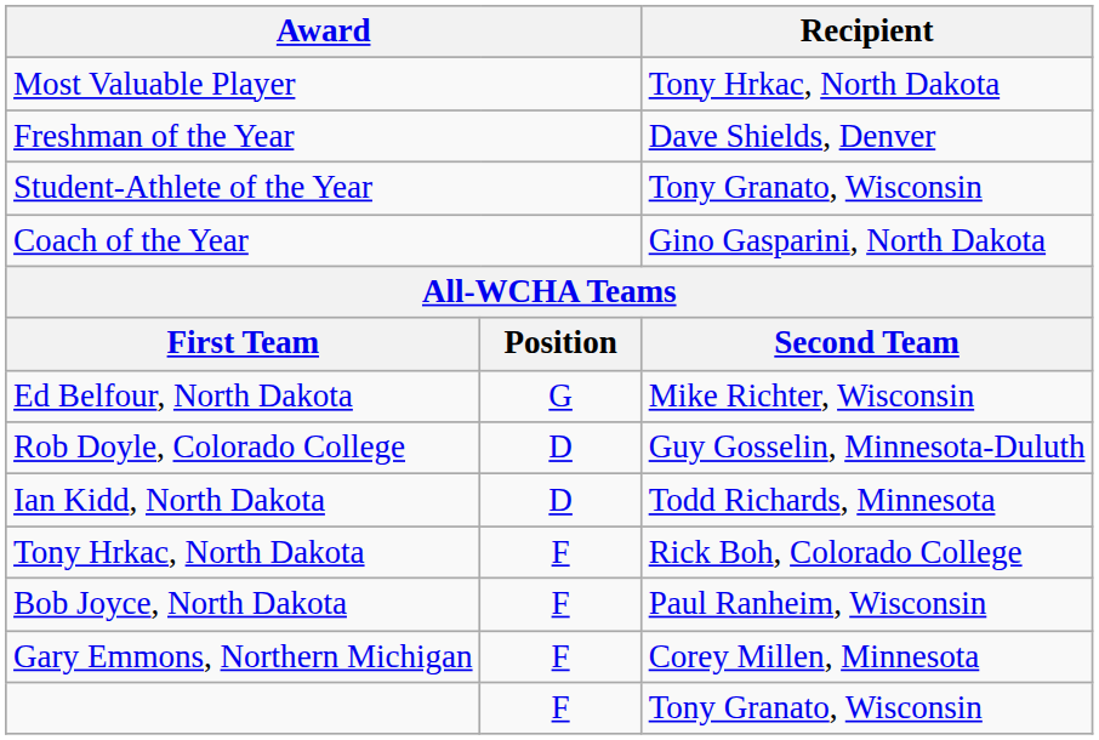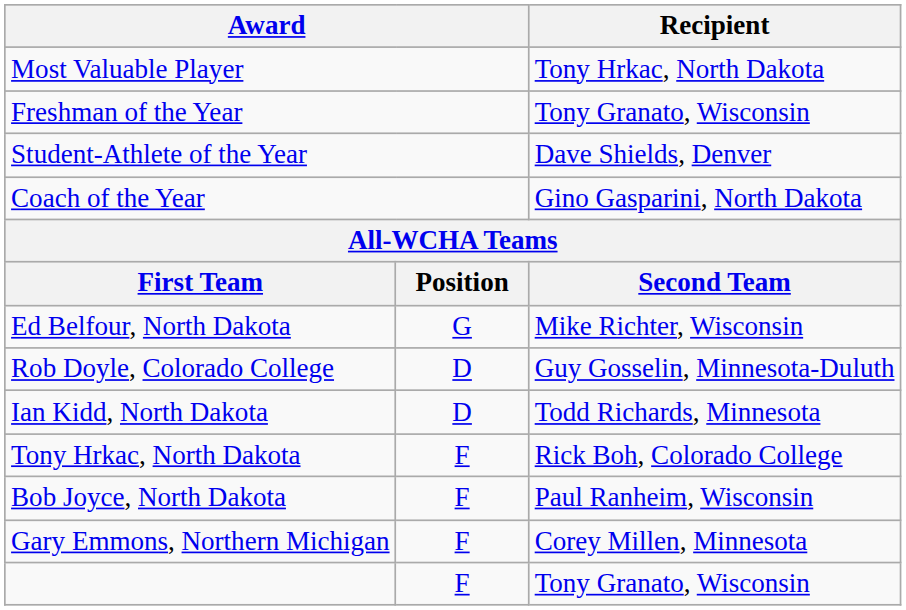Freshman of the Year | Recipient: Dave Shields, Denver -> Tony Granato, Wisconsin
Student-Athlete of the Year | Recipient: Tony Granato, Wisconsin -> Dave Shields, Denver
